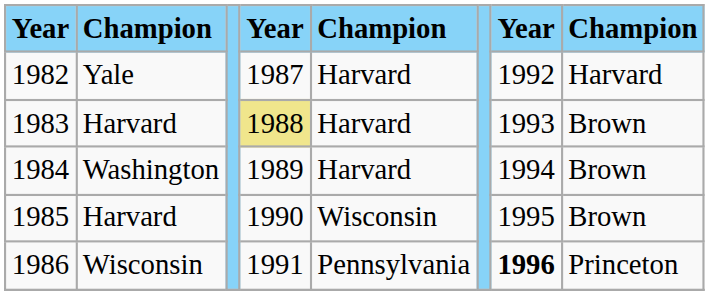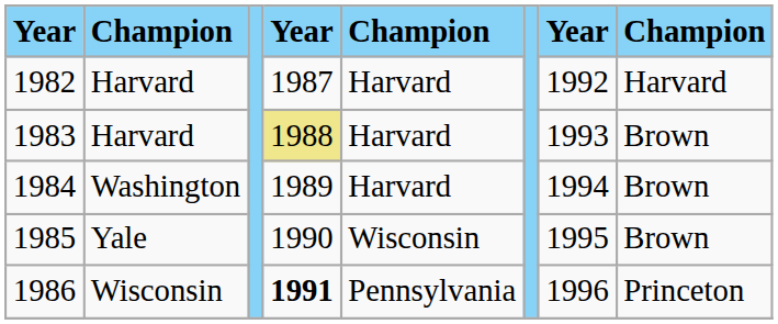1982 | column 2: Yale -> Harvard
1985 | column 2: Harvard -> Yale
1986 | column 4: normal -> bold
1986 | column 7: bold -> normal
